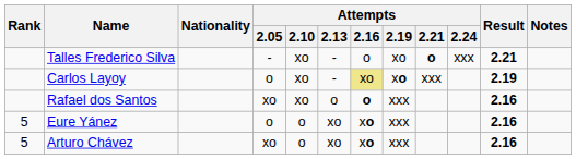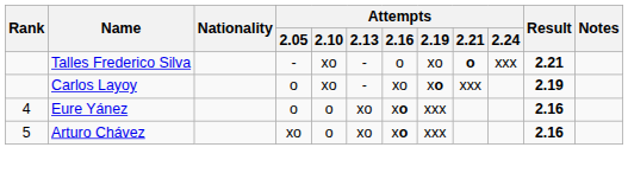Carlos Layoy | Attempts / 2.16: khaki background -> no background
- row: Rafael dos Santos | xo | xo | o | o | xxx | 2.16
Eure Yánez | Rank: 5 -> 4
